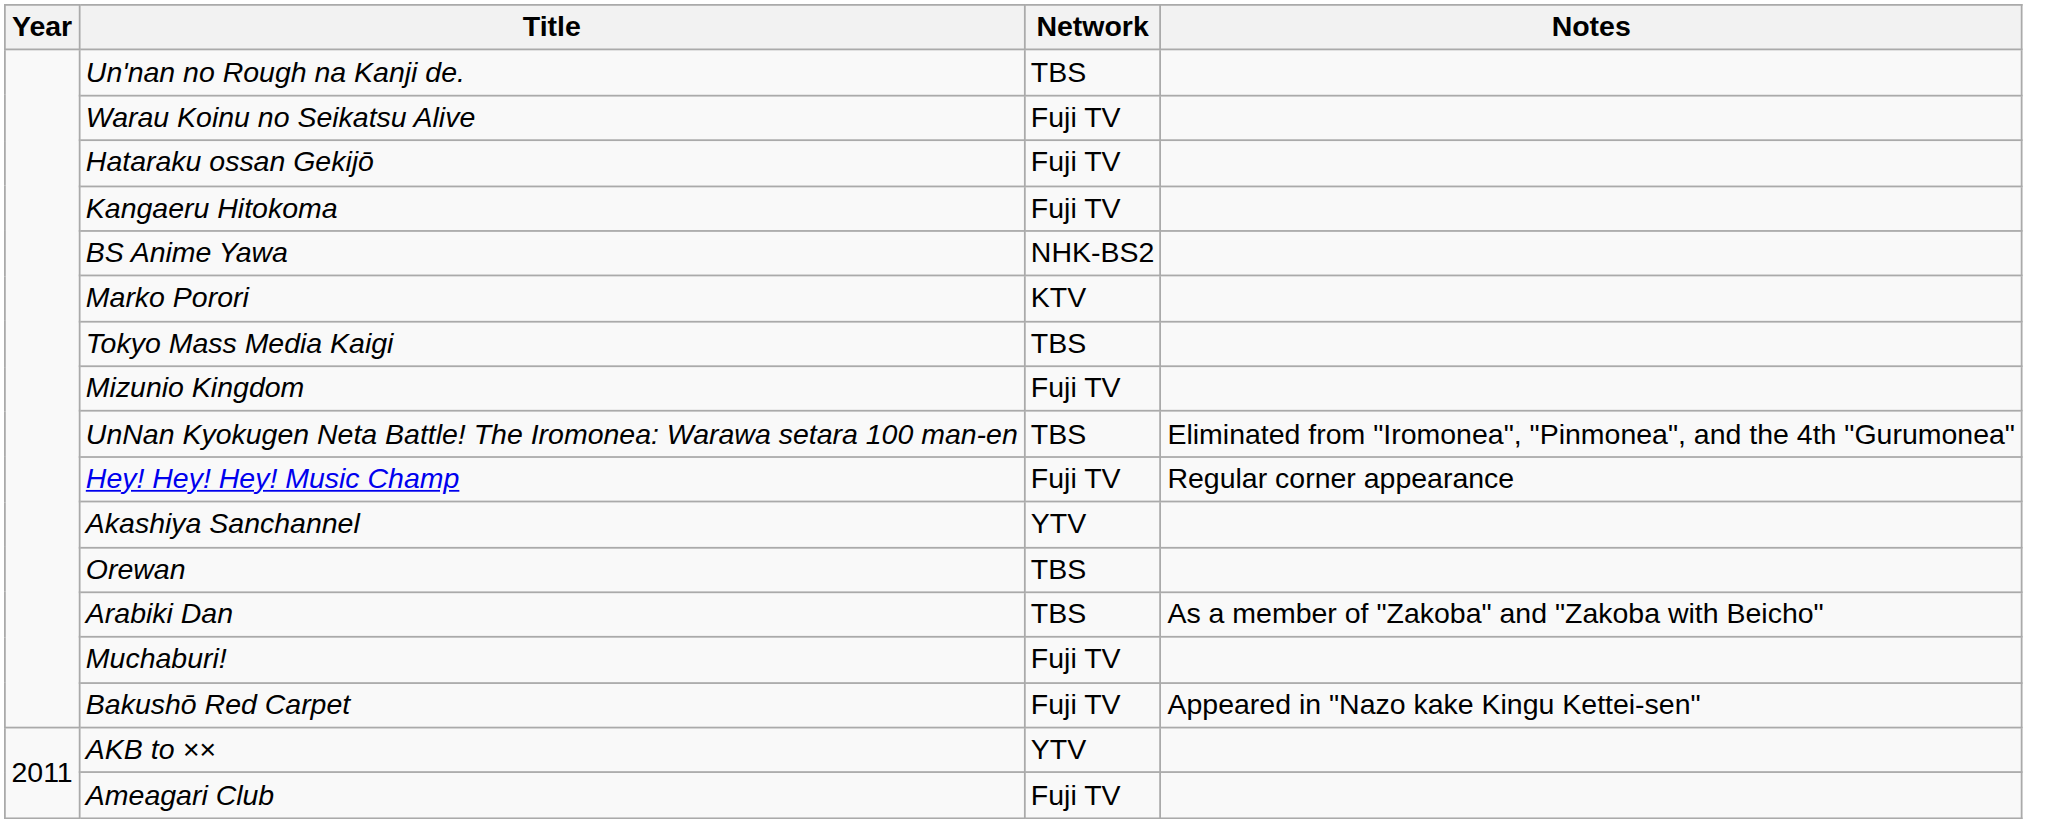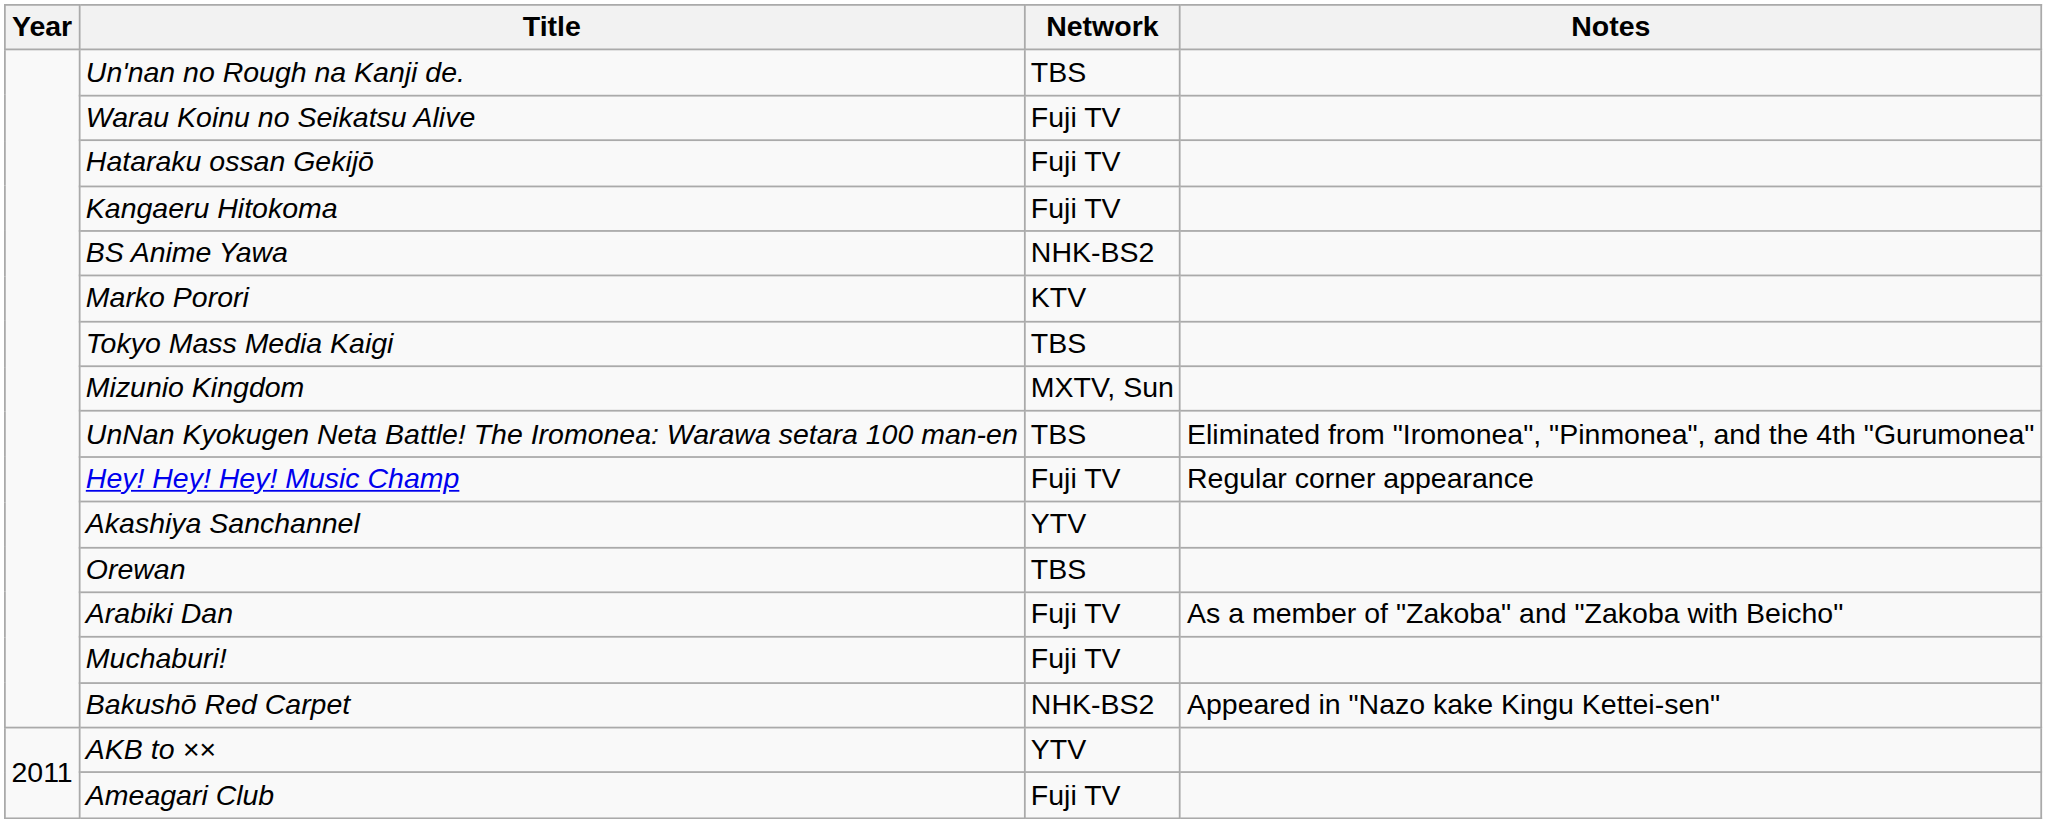Mizunio Kingdom | Network: Fuji TV -> MXTV, Sun
Arabiki Dan | Network: TBS -> Fuji TV
Bakushō Red Carpet | Network: Fuji TV -> NHK-BS2
